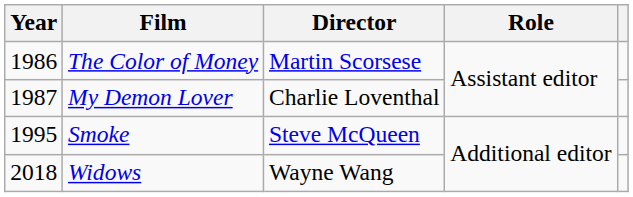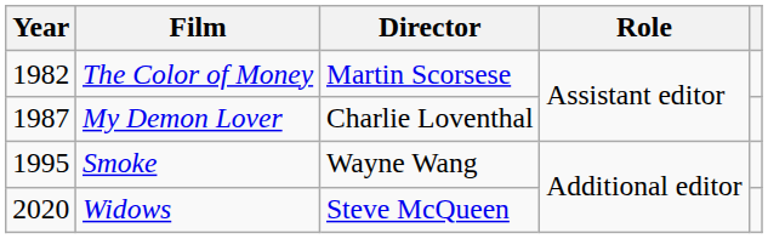The Color of Money | Year: 1986 -> 1982
Smoke | Director: Steve McQueen -> Wayne Wang
Widows | Year: 2018 -> 2020
Widows | Director: Wayne Wang -> Steve McQueen
